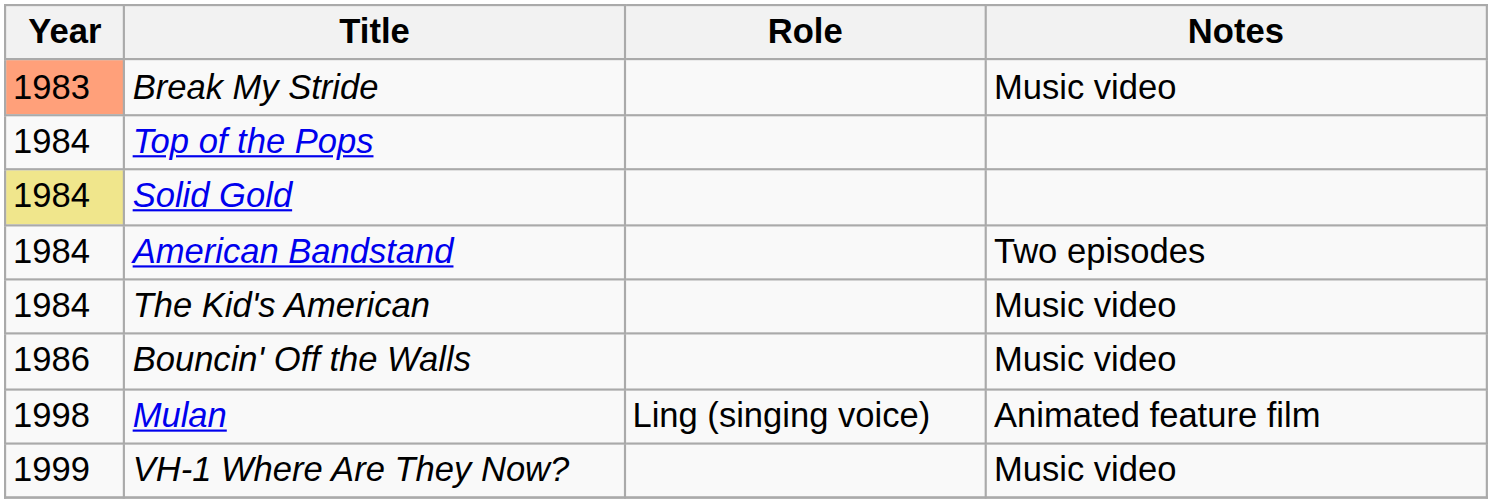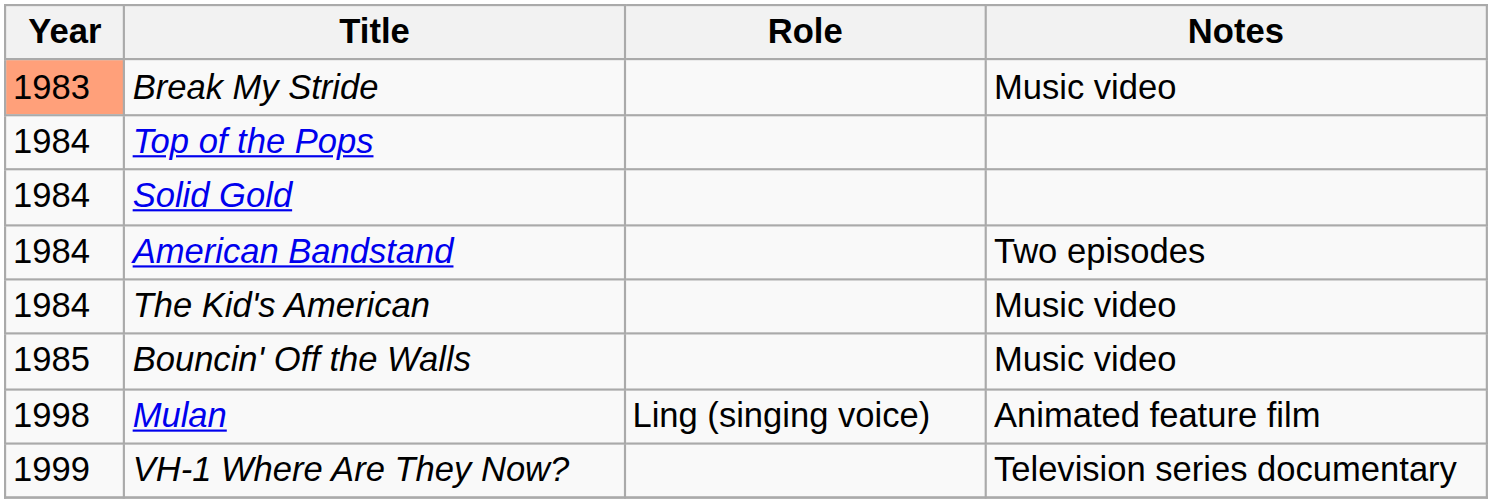Solid Gold | Year: khaki background -> no background
Bouncin' Off the Walls | Year: 1986 -> 1985
VH-1 Where Are They Now? | Notes: Music video -> Television series documentary
